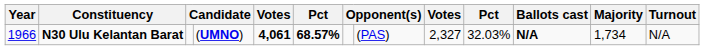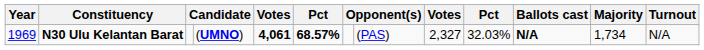N30 Ulu Kelantan Barat | Year: 1966 -> 1969
